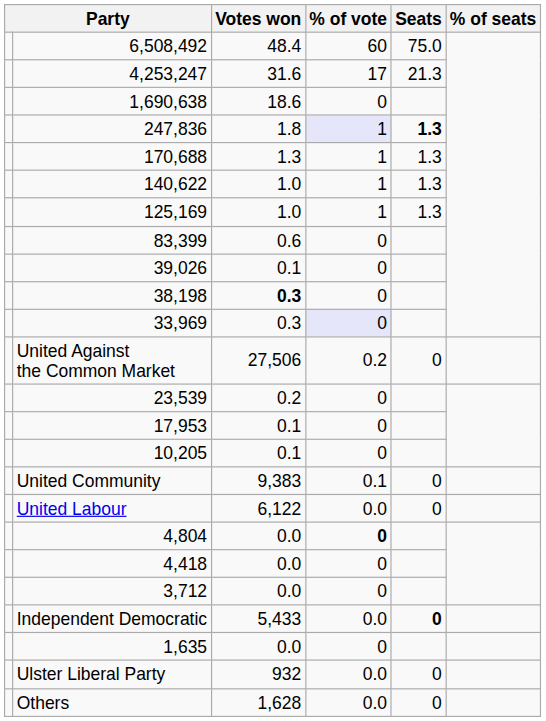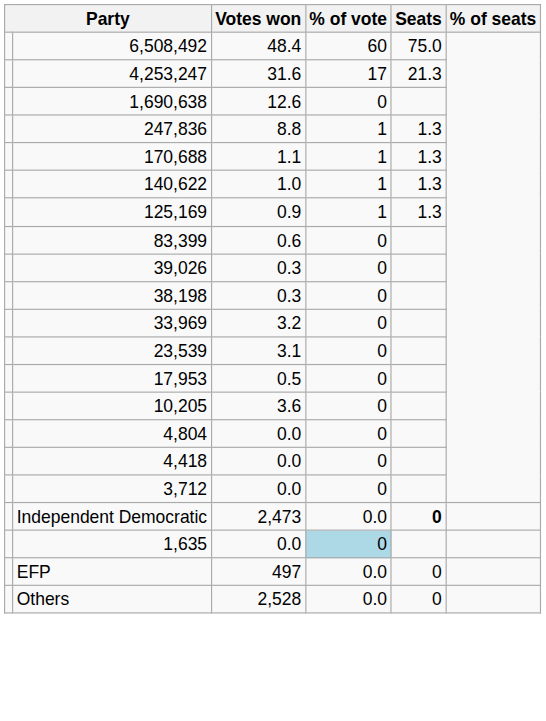1,690,638 | Votes won: 18.6 -> 12.6
247,836 | Votes won: 1.8 -> 8.8
247,836 | % of vote: lavender background -> no background
247,836 | Seats: bold -> normal
170,688 | Votes won: 1.3 -> 1.1
125,169 | Votes won: 1.0 -> 0.9
39,026 | Votes won: 0.1 -> 0.3
38,198 | Votes won: bold -> normal
33,969 | Votes won: 0.3 -> 3.2
33,969 | % of vote: lavender background -> no background
- row: United Against the Common Market | 27,506 | 0.2 | 0
23,539 | Votes won: 0.2 -> 3.1
17,953 | Votes won: 0.1 -> 0.5
10,205 | Votes won: 0.1 -> 3.6
- row: United Community | 9,383 | 0.1 | 0
- row: United Labour | 6,122 | 0.0 | 0
4,804 | % of vote: bold -> normal
Independent Democratic | Votes won: 5,433 -> 2,473
1,635 | % of vote: no background -> lightblue background
- row: Ulster Liberal Party | 932 | 0.0 | 0
+ row: EFP | 497 | 0.0 | 0
Others | Votes won: 1,628 -> 2,528
